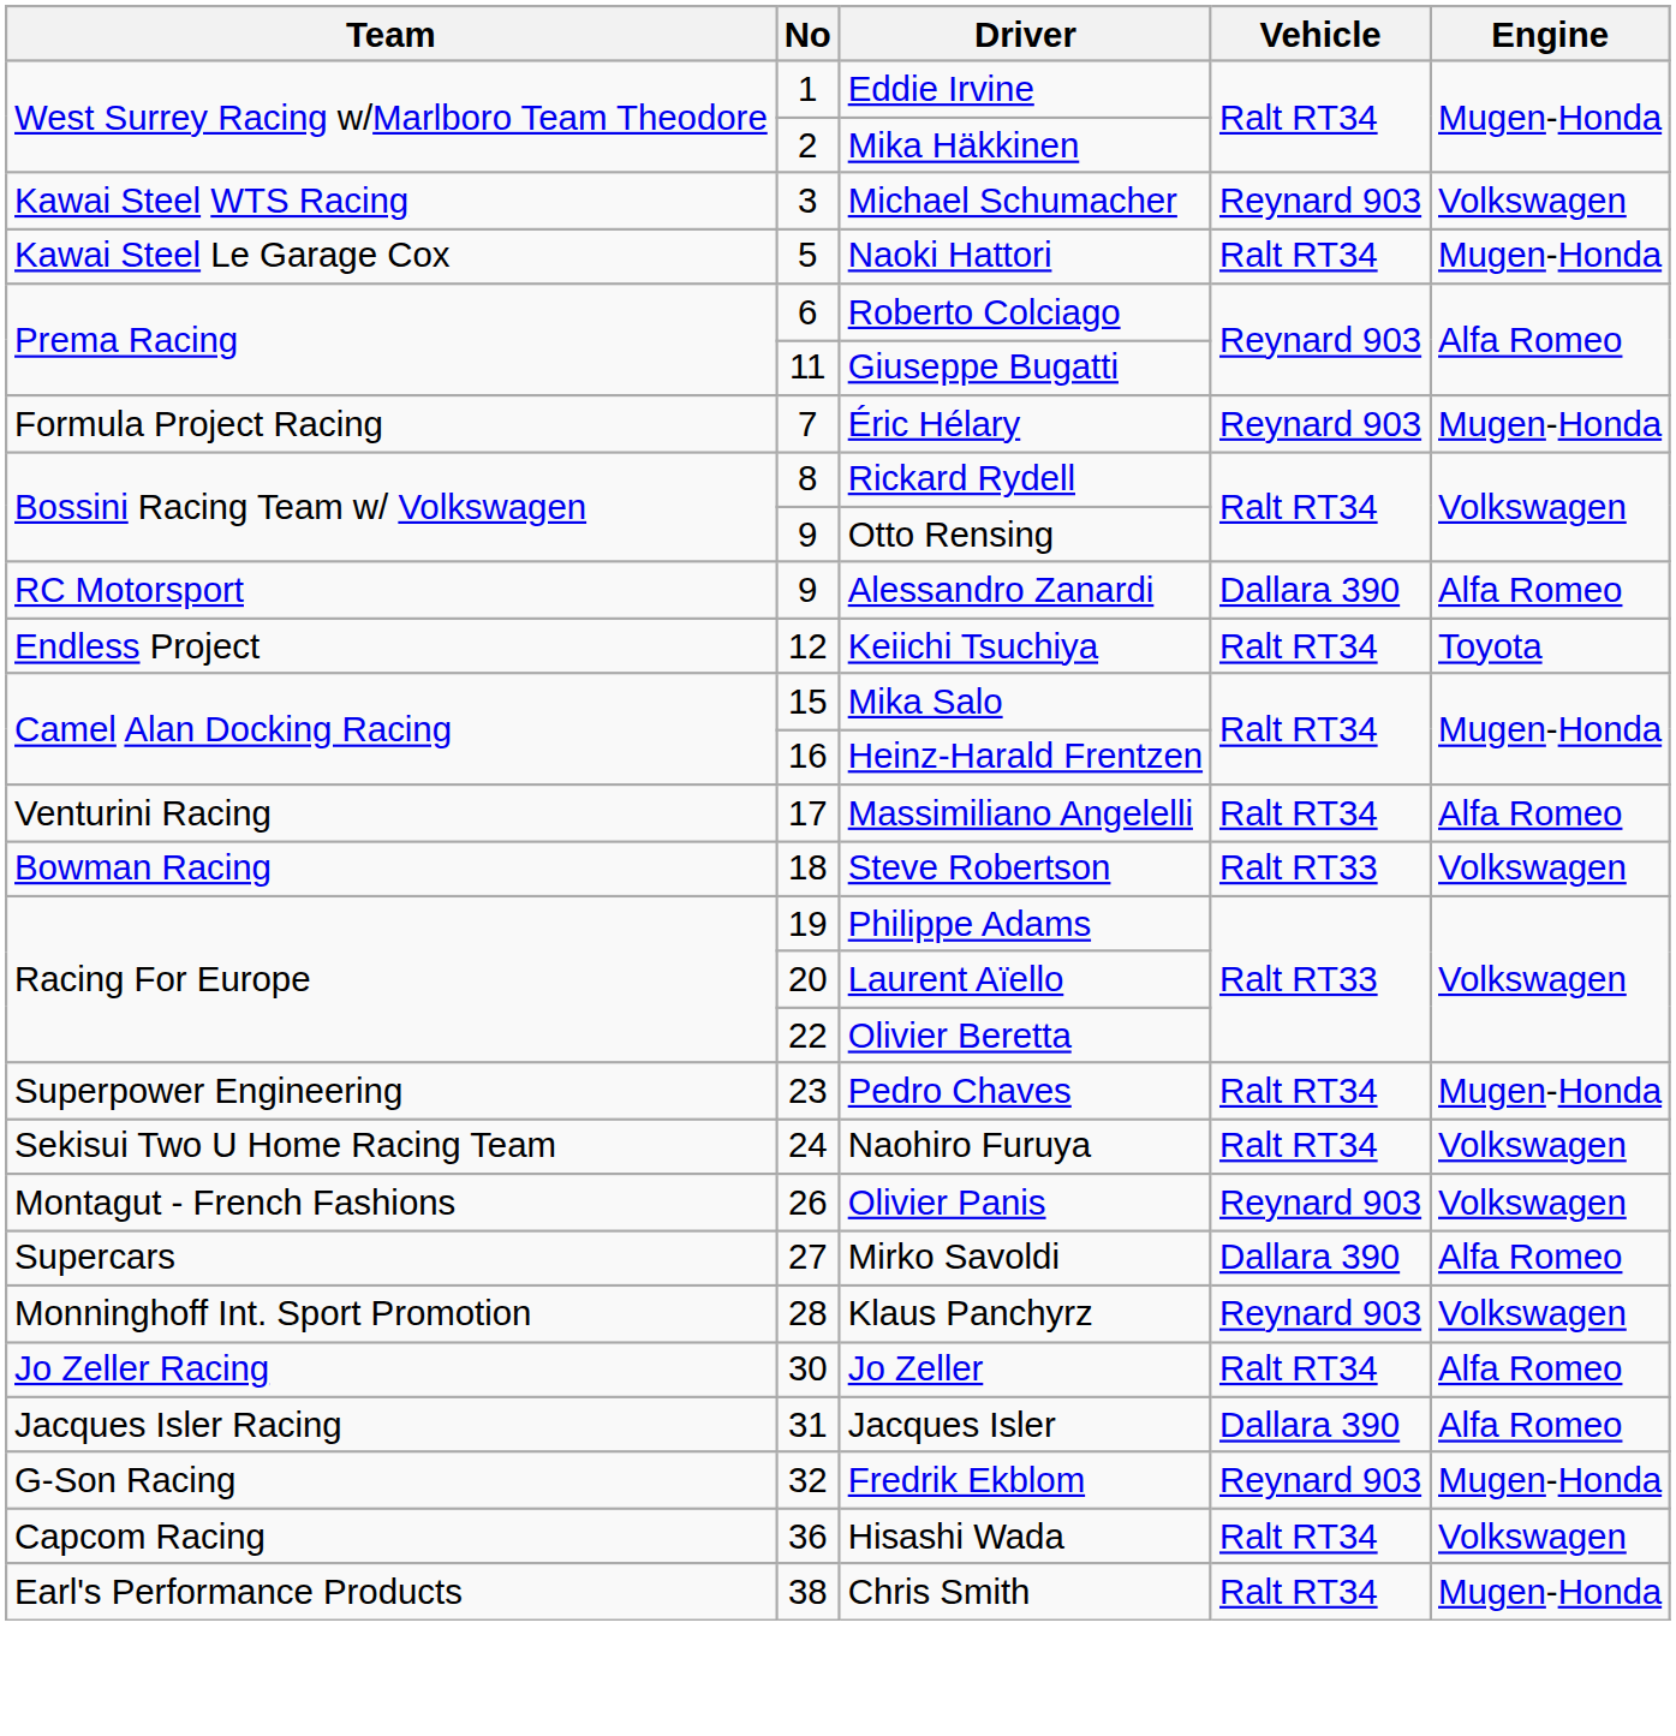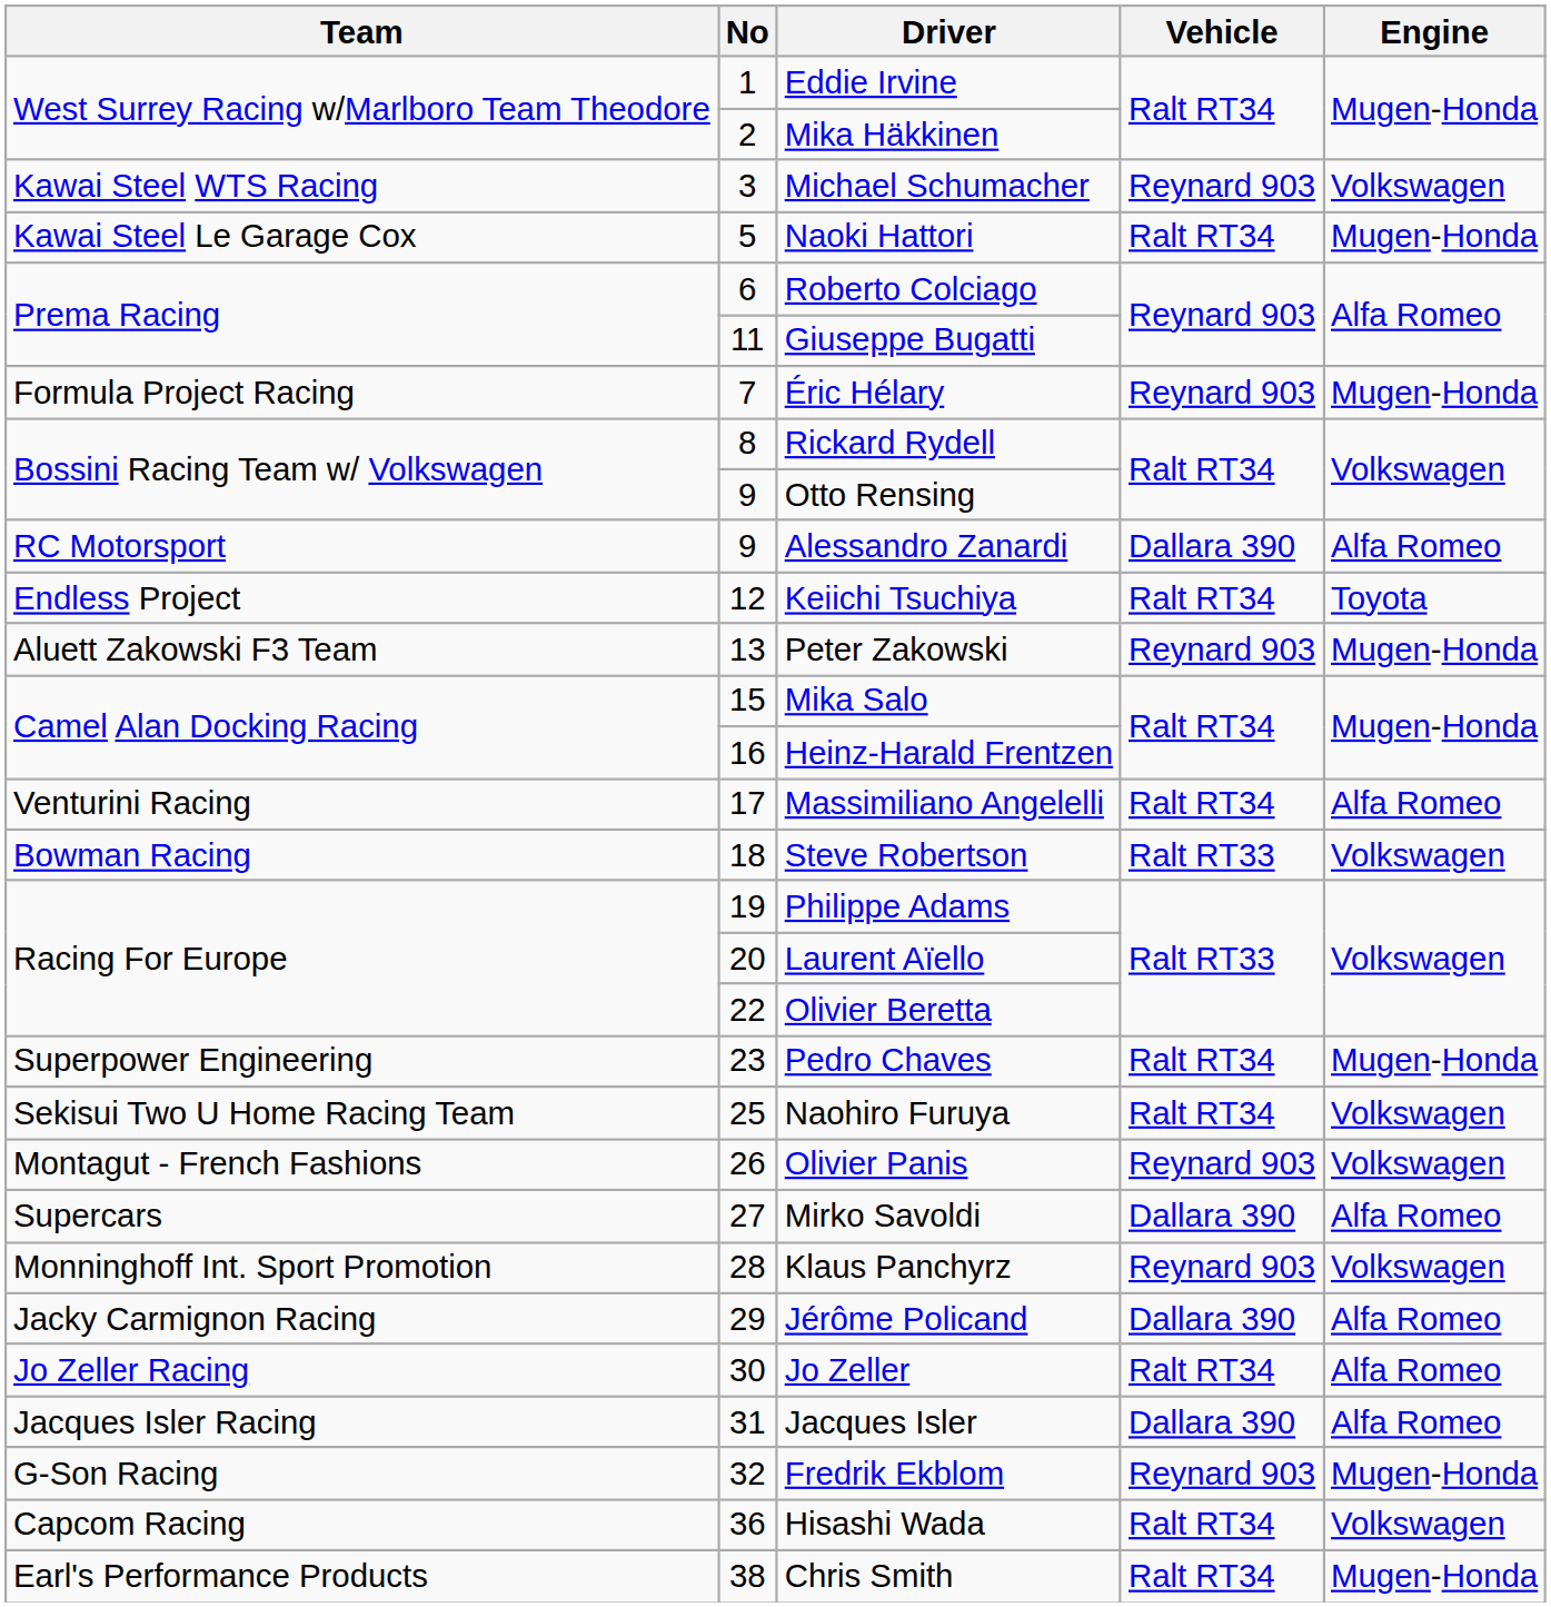+ row: Aluett Zakowski F3 Team | 13 | Peter Zakowski | Reynard 903 | Mugen-Honda
Naohiro Furuya | No: 24 -> 25
+ row: Jacky Carmignon Racing | 29 | Jérôme Policand | Dallara 390 | Alfa Romeo
